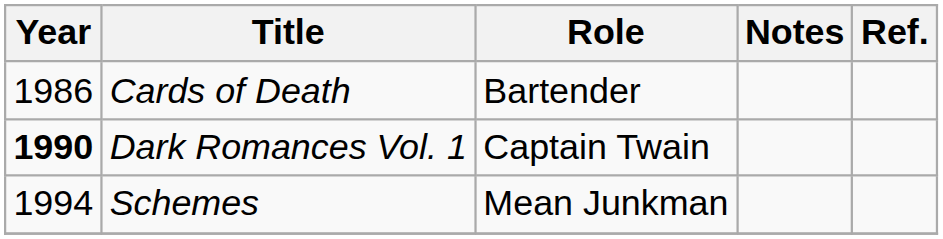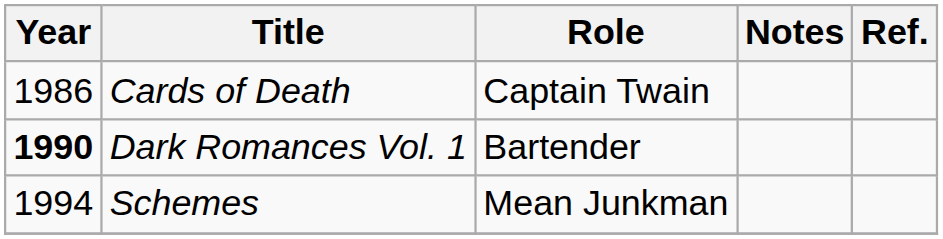Cards of Death | Role: Bartender -> Captain Twain
Dark Romances Vol. 1 | Role: Captain Twain -> Bartender
